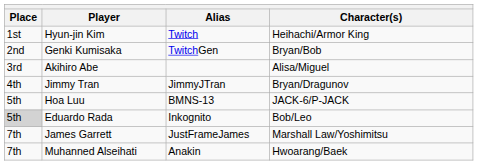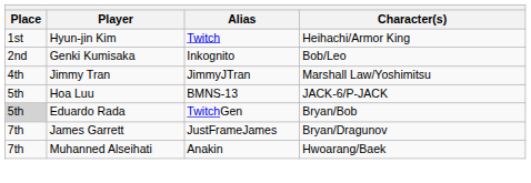Genki Kumisaka | Alias: TwitchGen -> Inkognito
Genki Kumisaka | Character(s): Bryan/Bob -> Bob/Leo
- row: 3rd | Akihiro Abe | Alisa/Miguel
Jimmy Tran | Character(s): Bryan/Dragunov -> Marshall Law/Yoshimitsu
Eduardo Rada | Alias: Inkognito -> TwitchGen
Eduardo Rada | Character(s): Bob/Leo -> Bryan/Bob
James Garrett | Character(s): Marshall Law/Yoshimitsu -> Bryan/Dragunov
